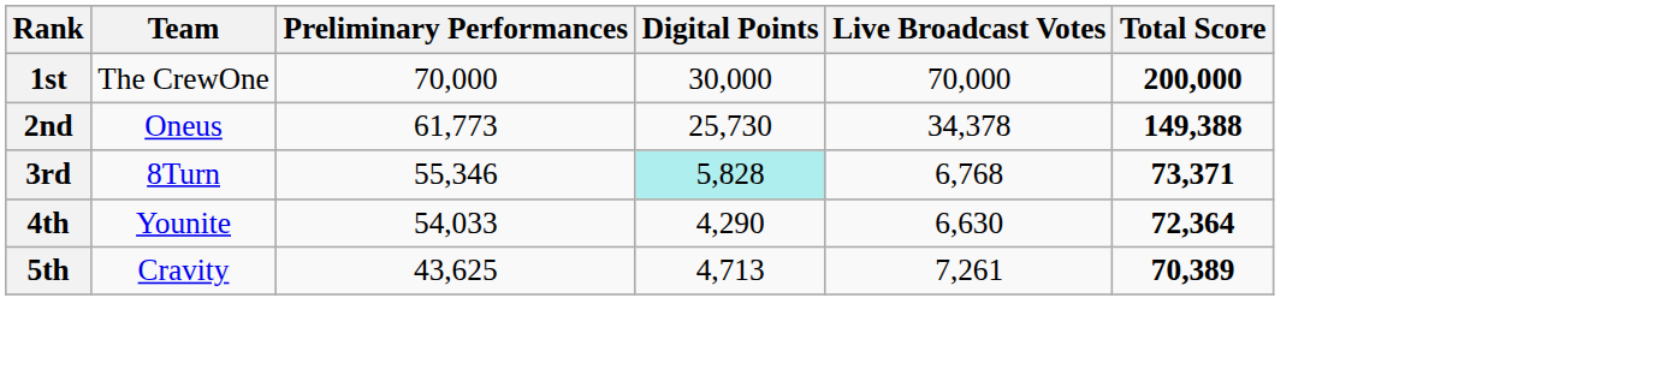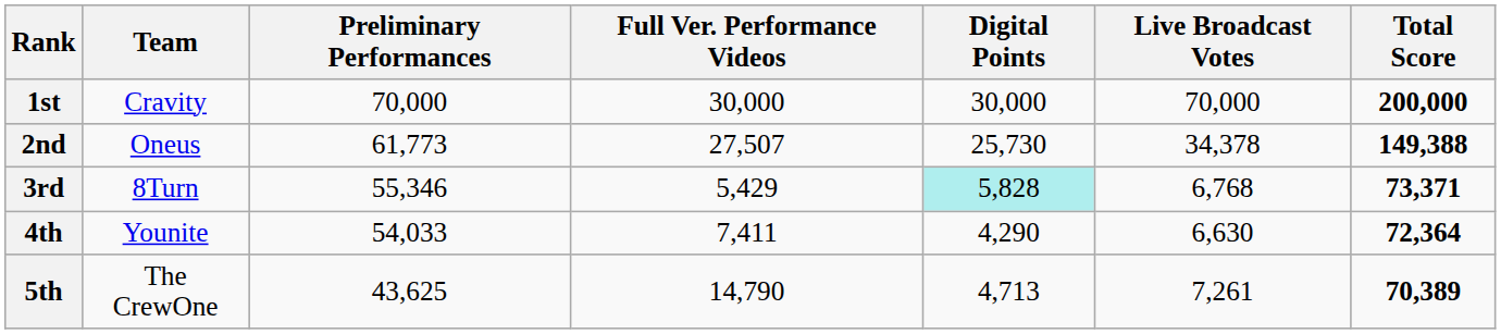+ column: Full Ver. Performance Videos | 30,000 | 27,507 | 5,429 | 7,411 | 14,790
1st | Team: The CrewOne -> Cravity
5th | Team: Cravity -> The CrewOne
